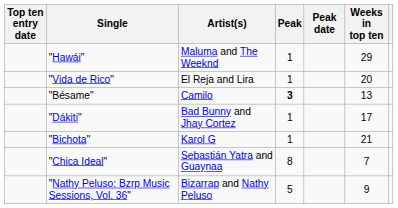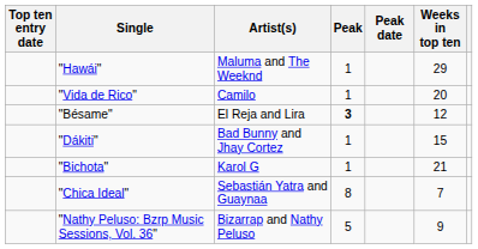"Vida de Rico" | Artist(s): El Reja and Lira -> Camilo
"Bésame" | Artist(s): Camilo -> El Reja and Lira
"Bésame" | Weeks in top ten: 13 -> 12
"Dákiti" | Weeks in top ten: 17 -> 15
